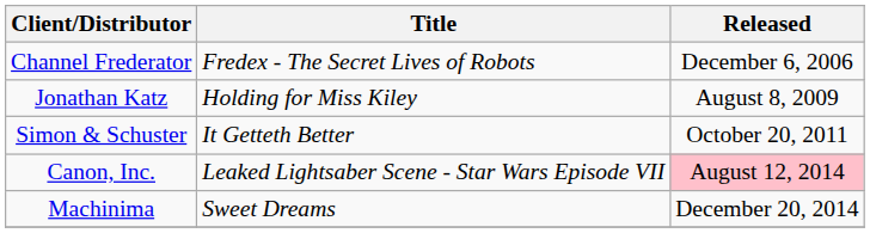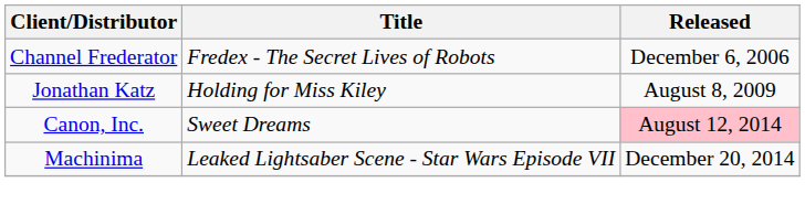- row: Simon & Schuster | It Getteth Better | October 20, 2011
Canon, Inc. | Title: Leaked Lightsaber Scene - Star Wars Episode VII -> Sweet Dreams
Machinima | Title: Sweet Dreams -> Leaked Lightsaber Scene - Star Wars Episode VII
